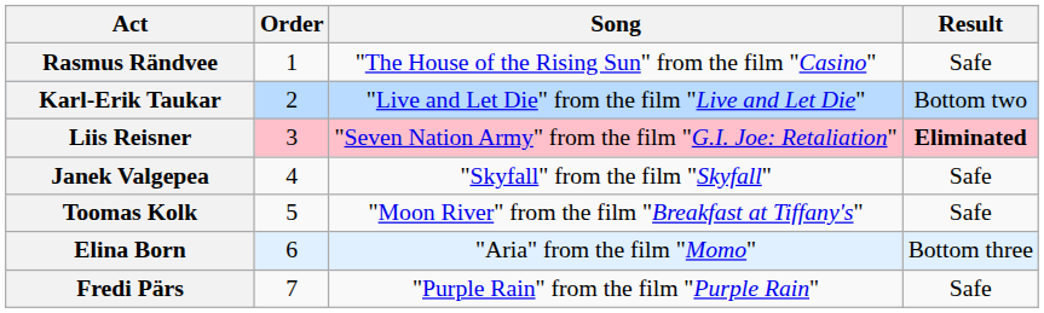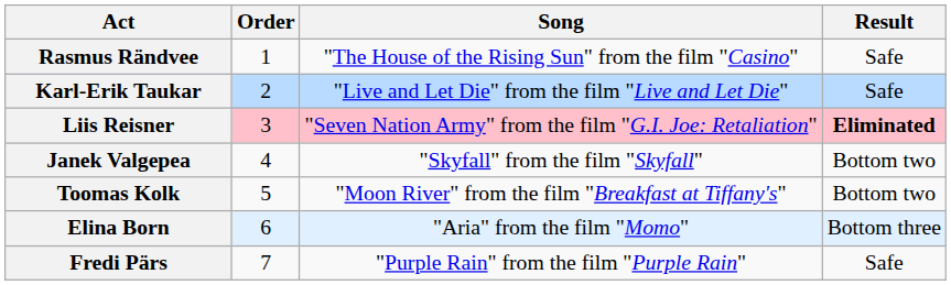Karl-Erik Taukar | Result: Bottom two -> Safe
Janek Valgepea | Result: Safe -> Bottom two
Toomas Kolk | Result: Safe -> Bottom two
